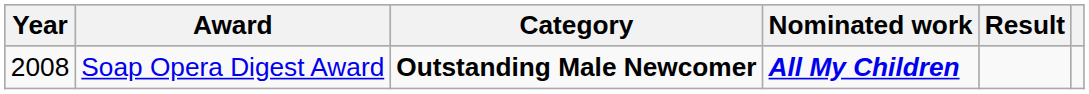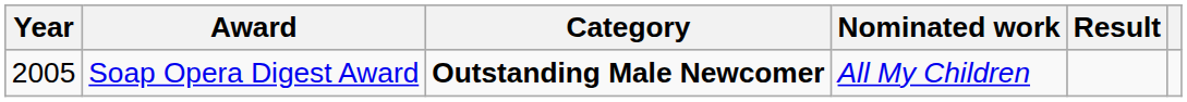Soap Opera Digest Award | Year: 2008 -> 2005
Soap Opera Digest Award | Nominated work: bold -> normal
